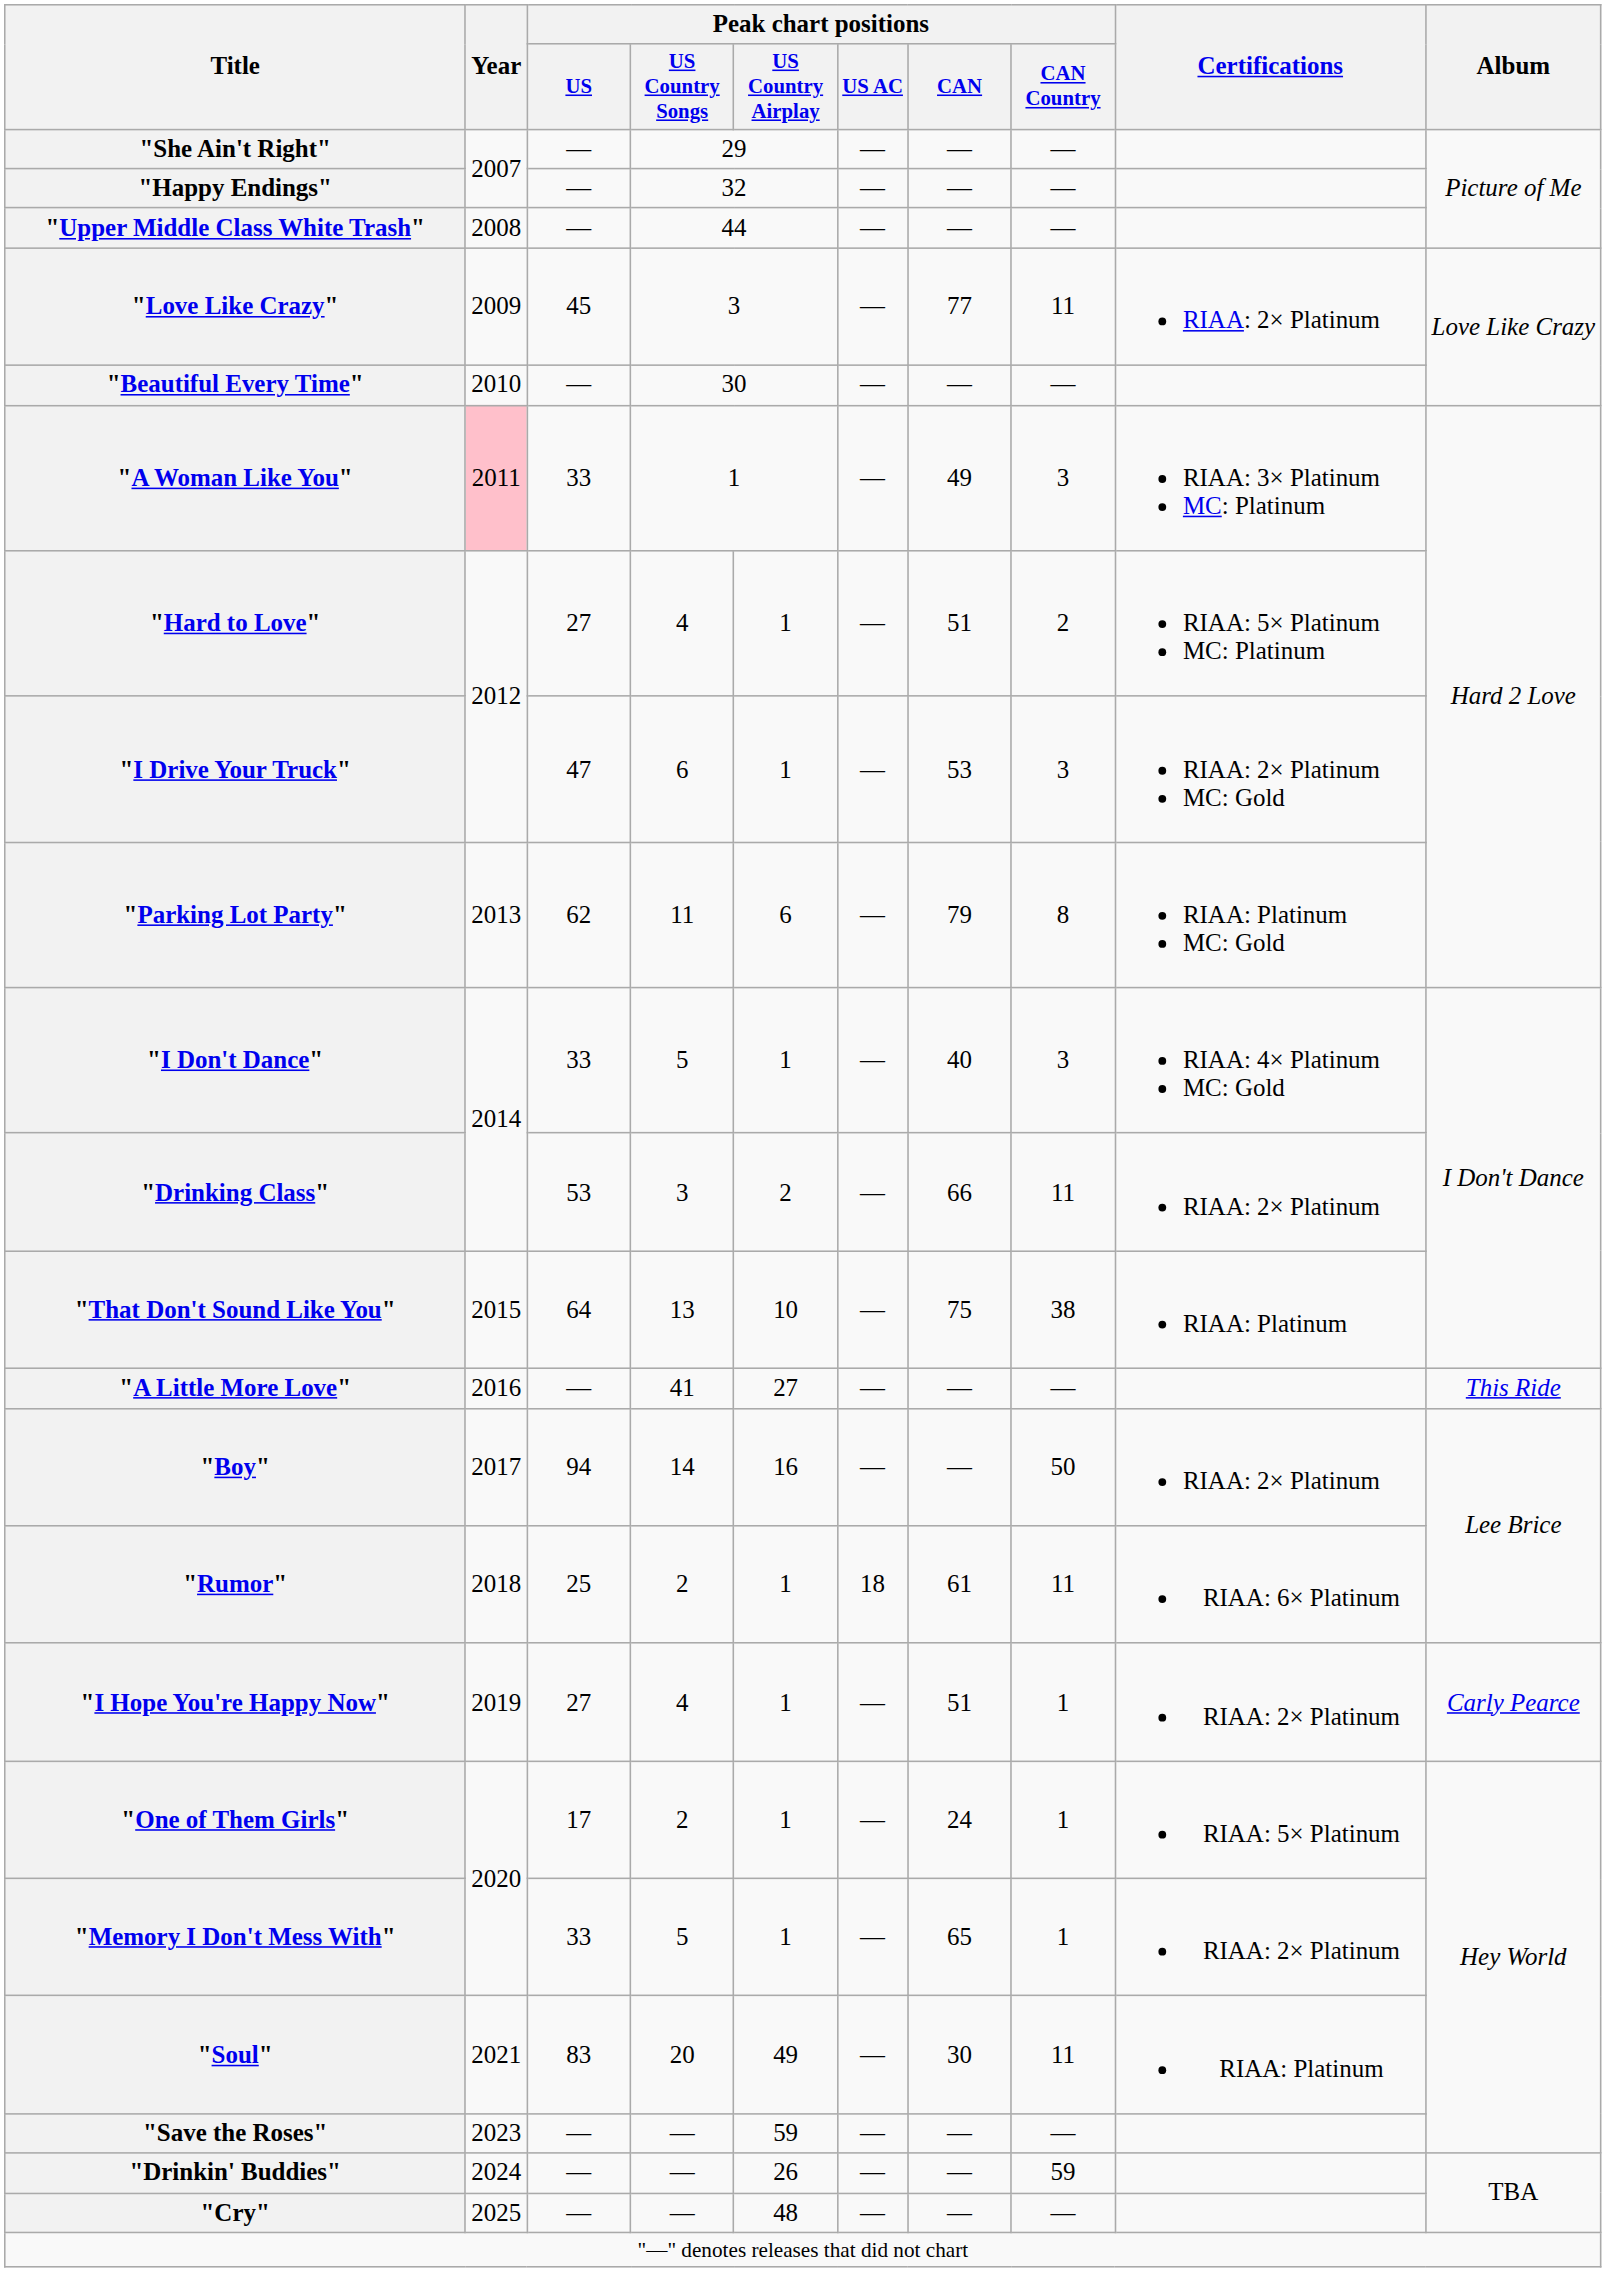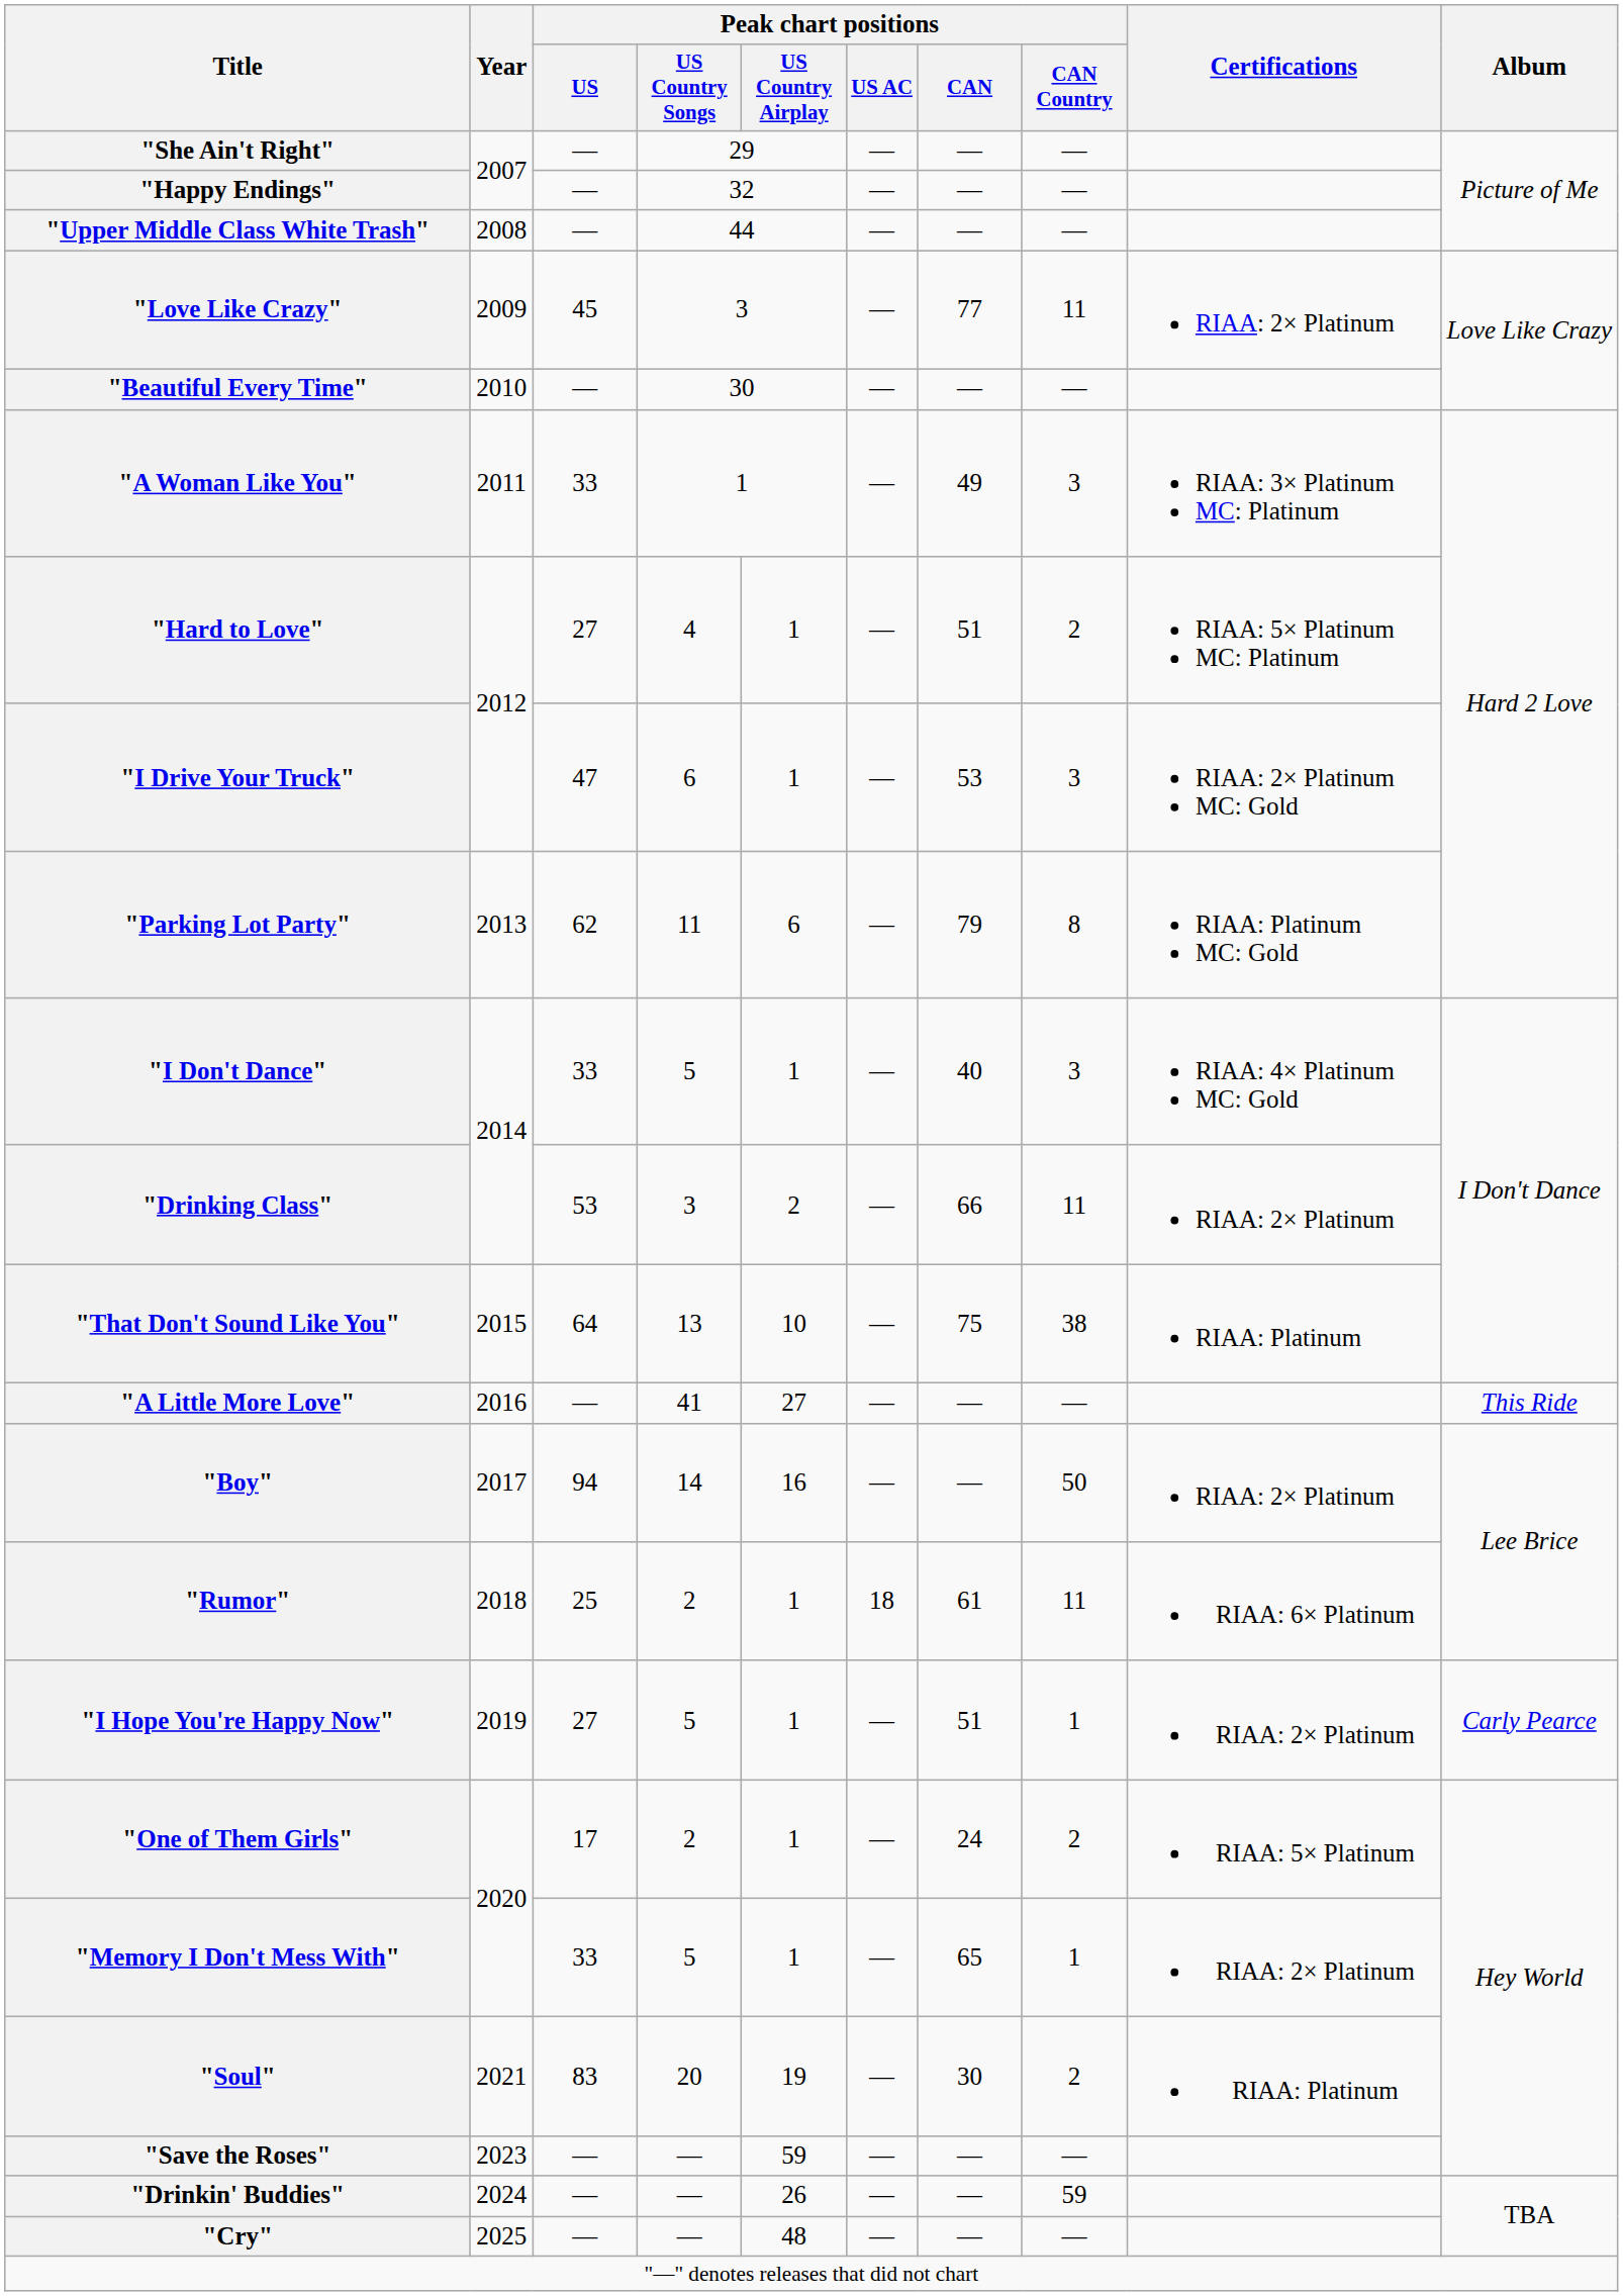"A Woman Like You" | Year: pink background -> no background
"I Hope You're Happy Now" | Peak chart positions / US Country Songs: 4 -> 5
"One of Them Girls" | Peak chart positions / CAN Country: 1 -> 2
"Soul" | Peak chart positions / US Country Airplay: 49 -> 19
"Soul" | Peak chart positions / CAN Country: 11 -> 2
